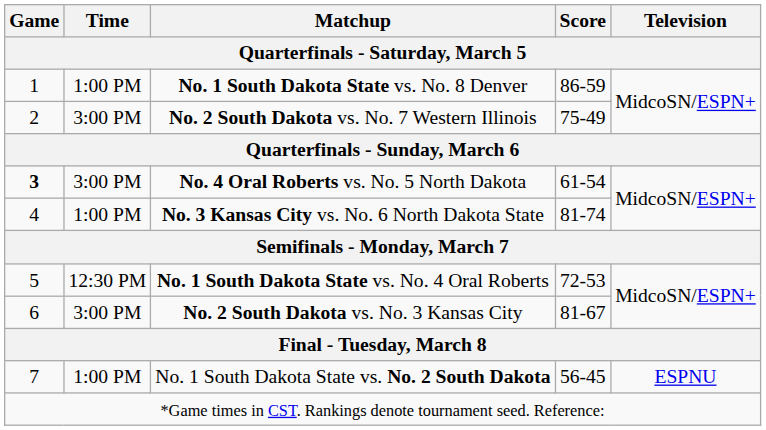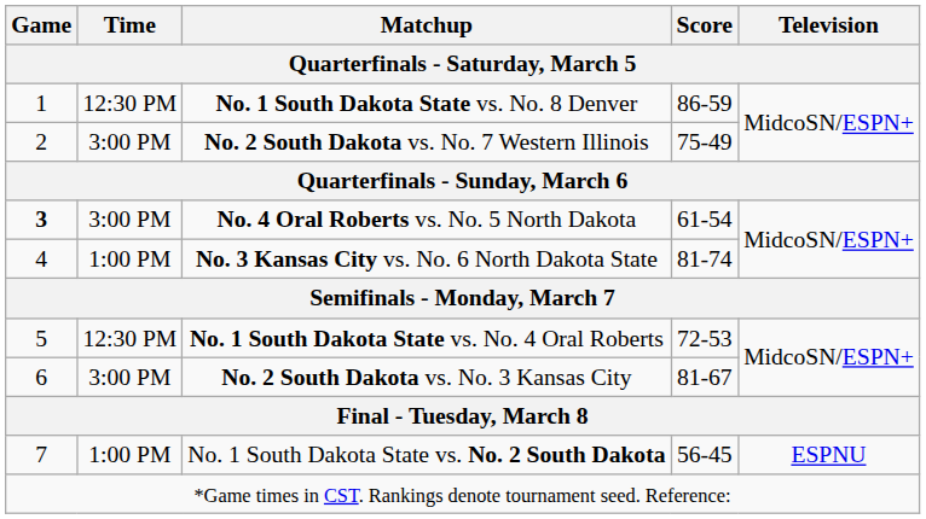No. 1 South Dakota State vs. No. 8 Denver | Time: 1:00 PM -> 12:30 PM
